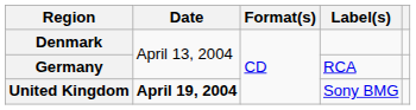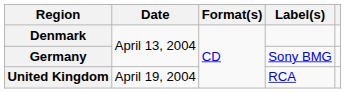Germany | Label(s): RCA -> Sony BMG
United Kingdom | Date: bold -> normal
United Kingdom | Label(s): Sony BMG -> RCA
